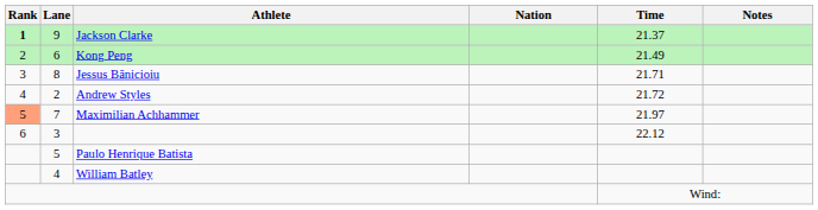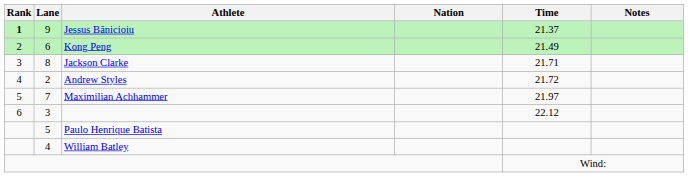9 | Athlete: Jackson Clarke -> Jessus Bănicioiu
8 | Athlete: Jessus Bănicioiu -> Jackson Clarke
7 | Rank: lightsalmon background -> no background
